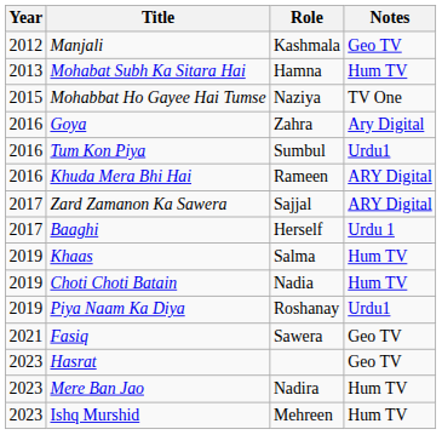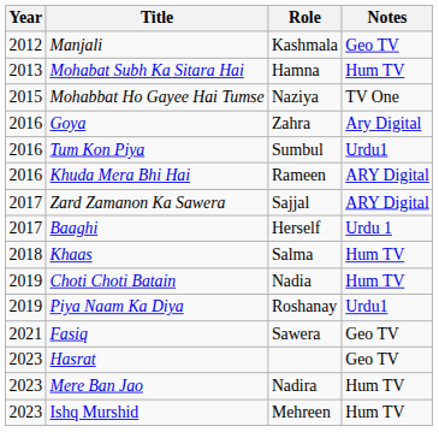Khaas | Year: 2019 -> 2018
